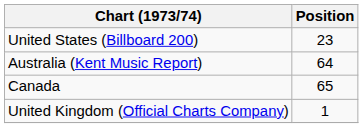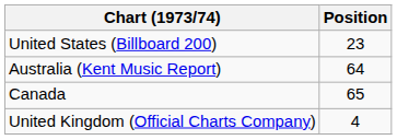United Kingdom (Official Charts Company) | Position: 1 -> 4
